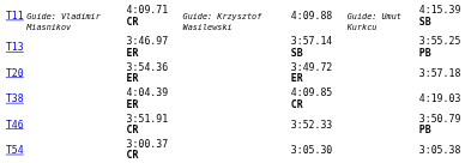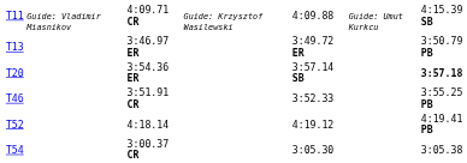3:46.97 ER | column 5: 3:57.14 SB -> 3:49.72 ER
3:46.97 ER | column 7: 3:55.25 PB -> 3:50.79 PB
3:54.36 ER | column 5: 3:49.72 ER -> 3:57.14 SB
3:54.36 ER | column 7: normal -> bold
- row: T38 | 4:04.39 ER | 4:09.85 CR | 4:19.03
3:51.91 CR | column 7: 3:50.79 PB -> 3:55.25 PB
+ row: T52 | 4:18.14 | 4:19.12 | 4:19.41 PB
